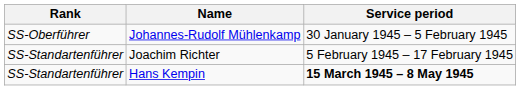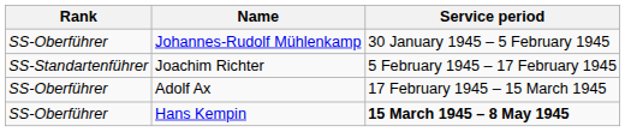+ row: SS-Oberführer | Adolf Ax | 17 February 1945 – 15 March 1945
Hans Kempin | Rank: SS-Standartenführer -> SS-Oberführer
